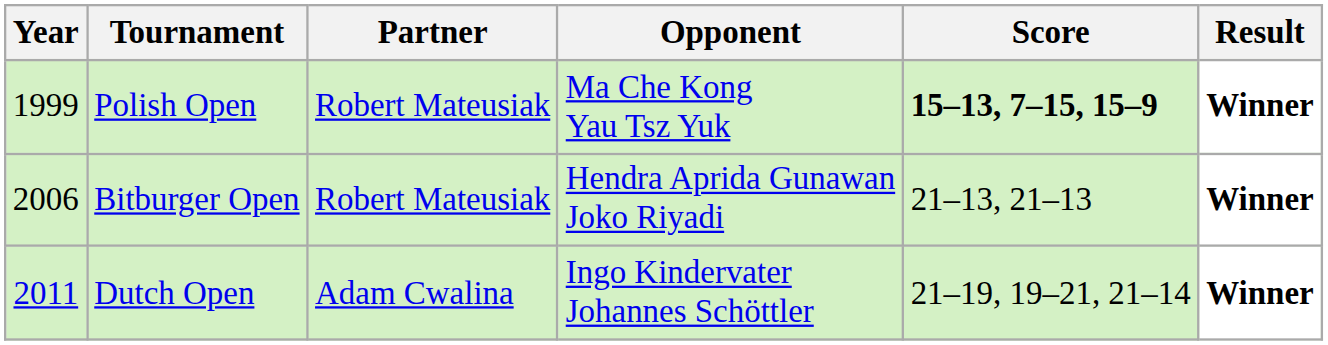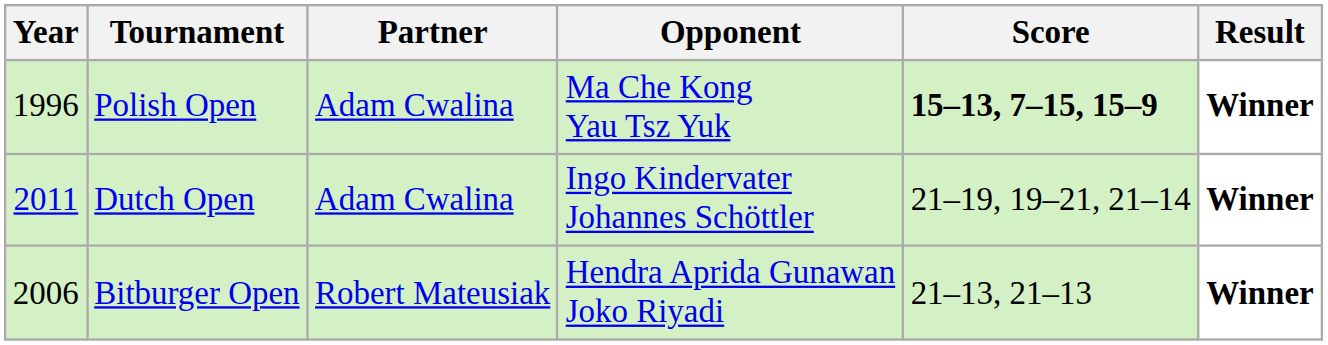Polish Open | Year: 1999 -> 1996
Polish Open | Partner: Robert Mateusiak -> Adam Cwalina
rows swapped: Bitburger Open <-> Dutch Open
